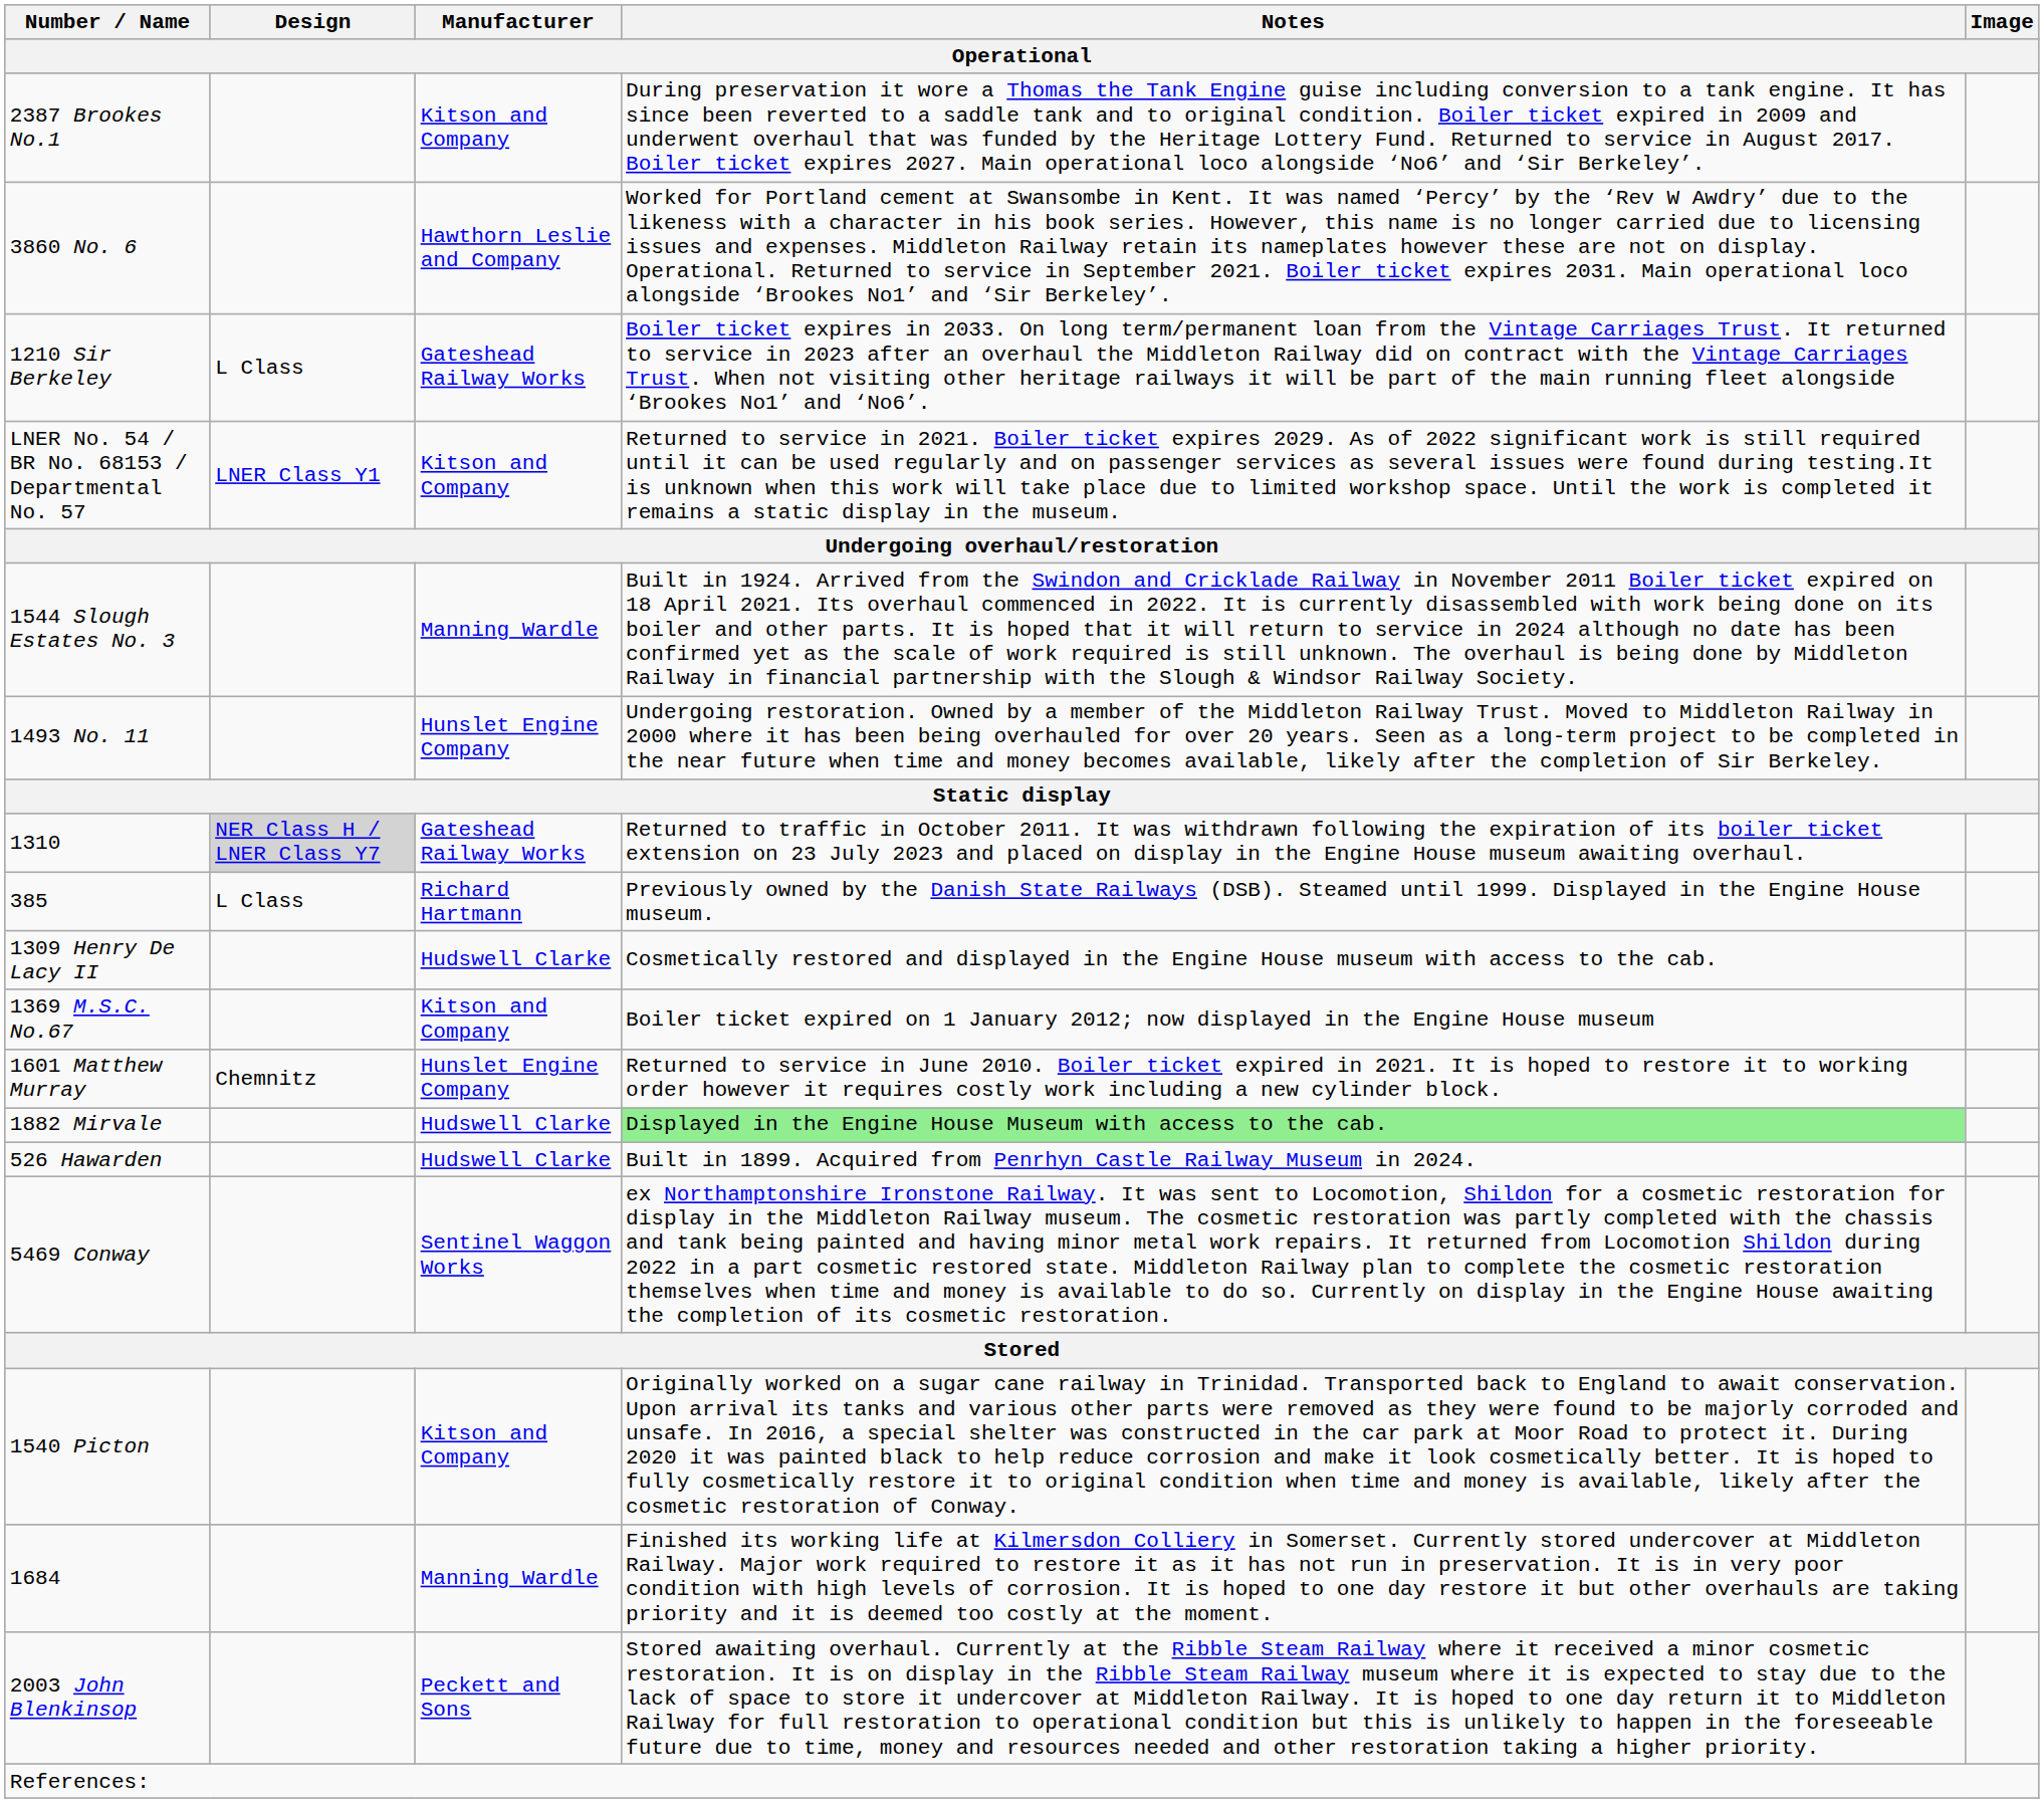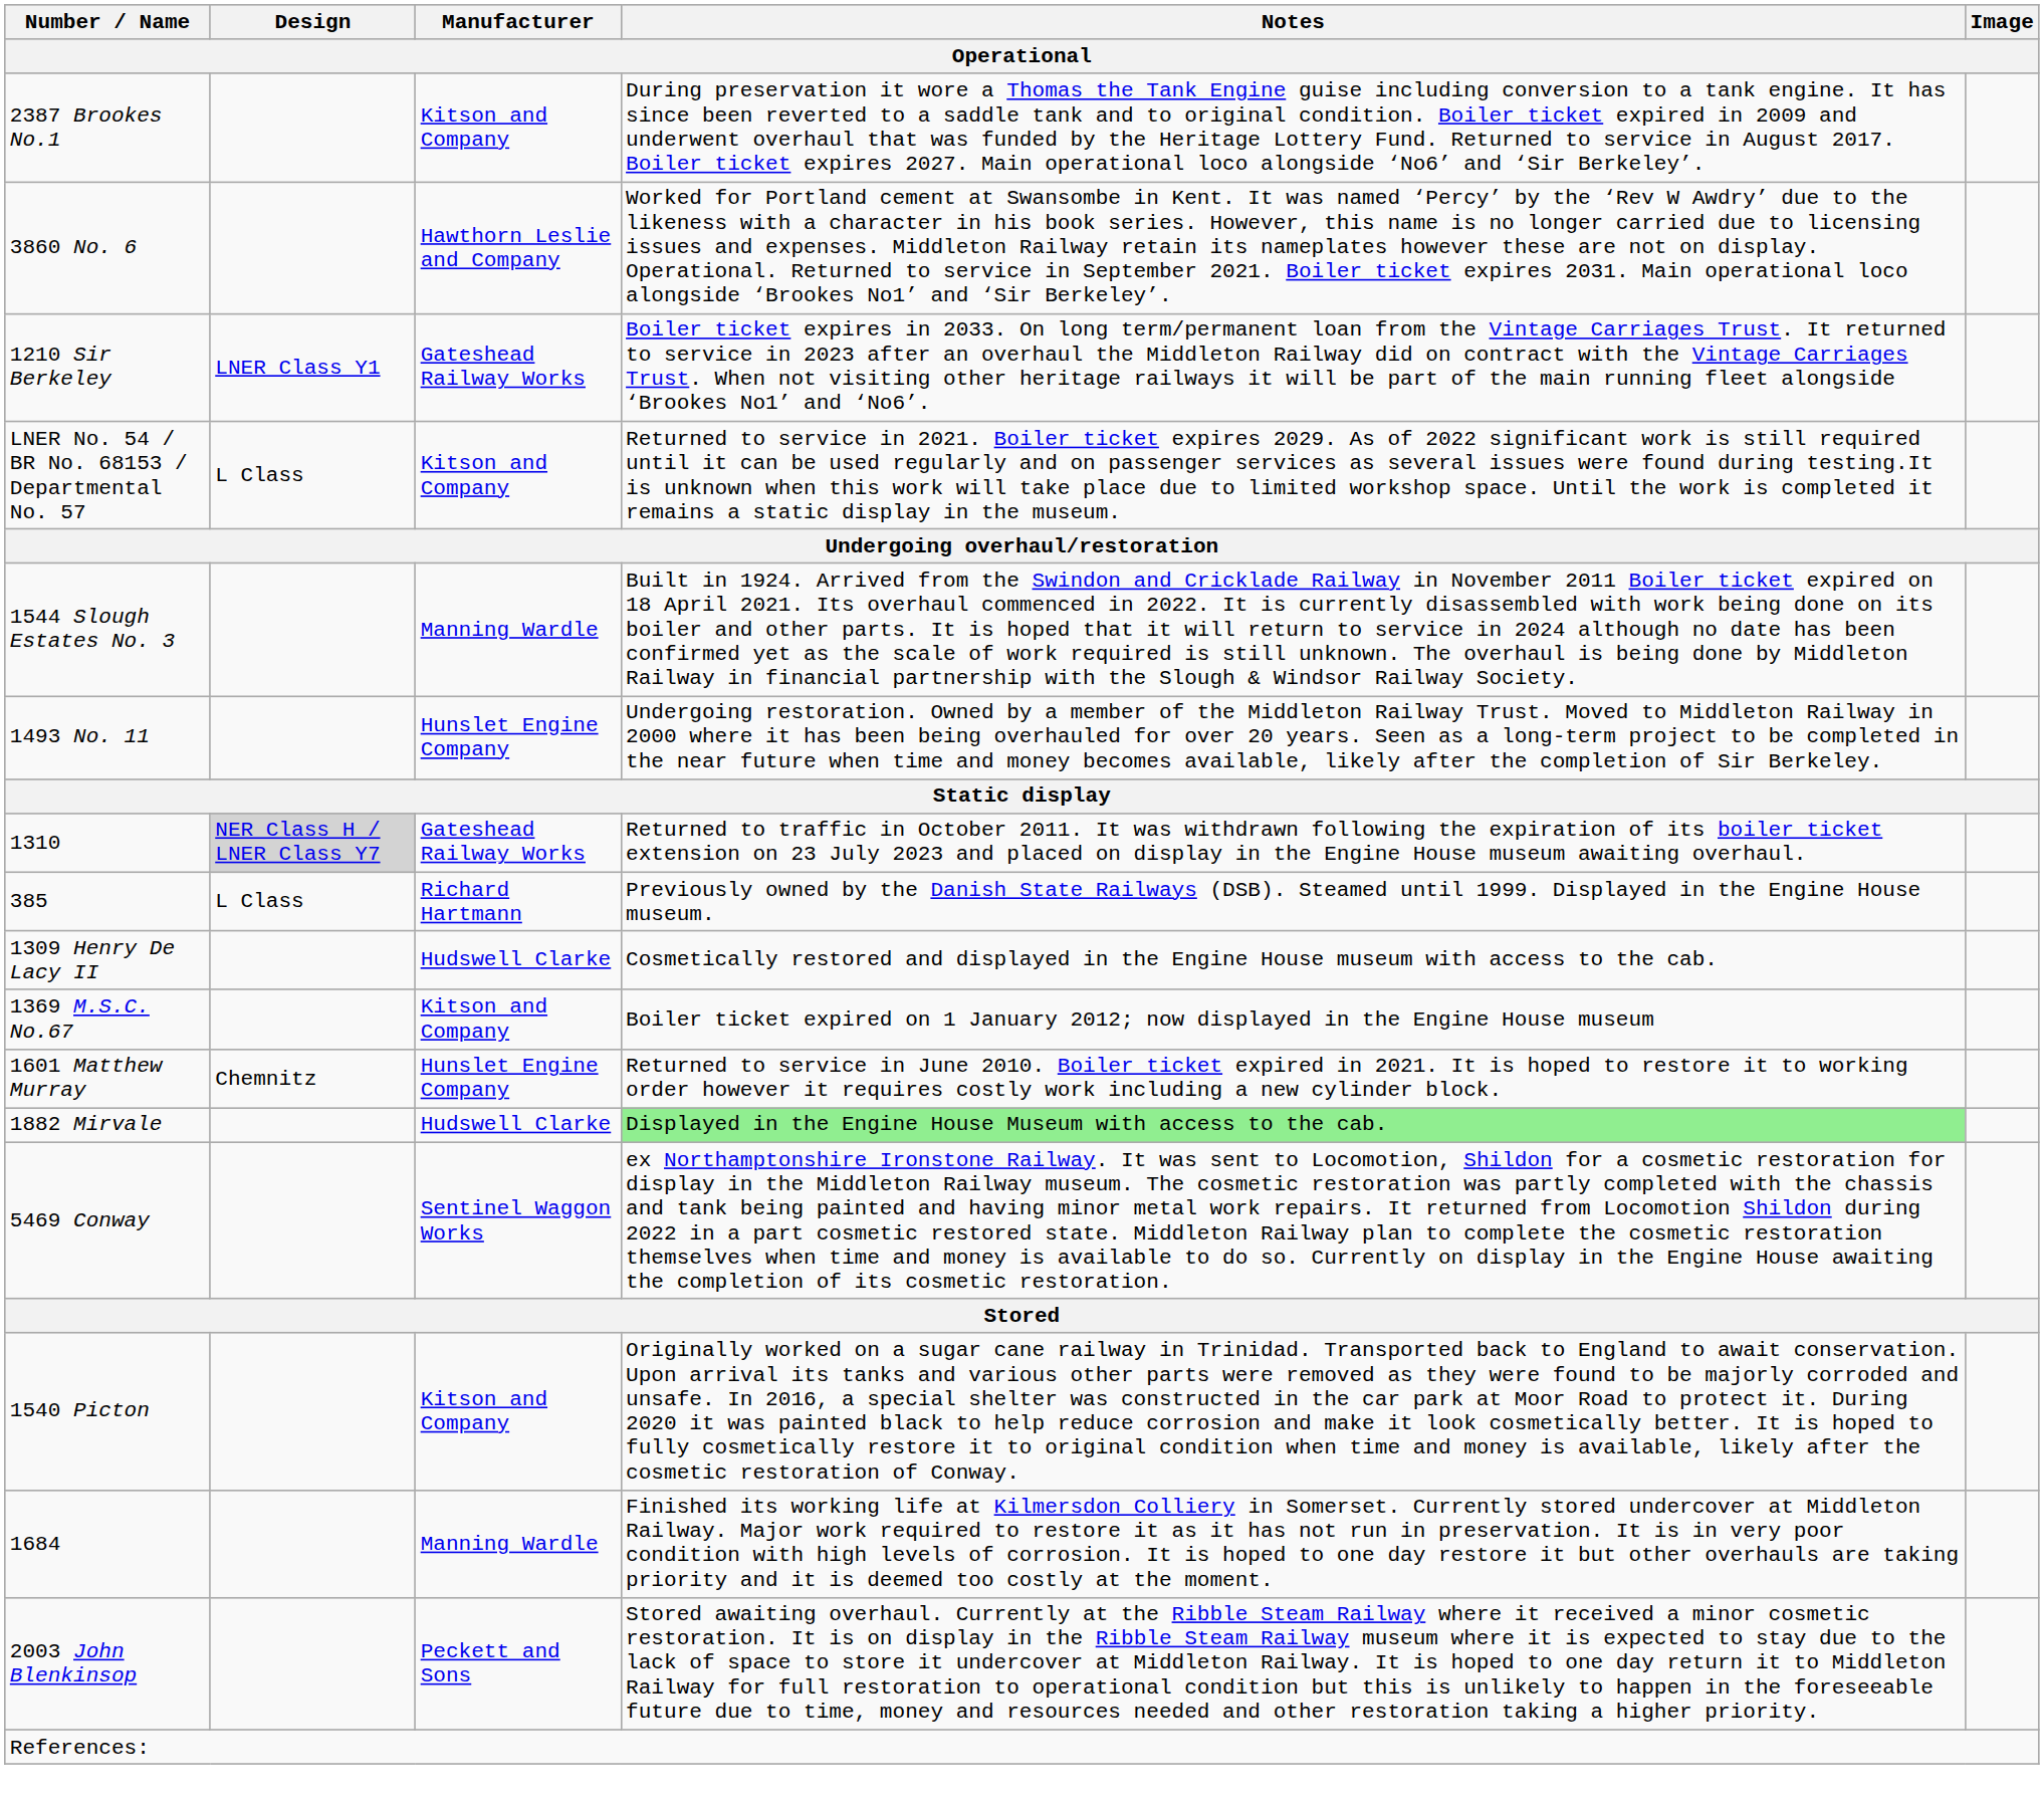1210 Sir Berkeley | Design: L Class -> LNER Class Y1
LNER No. 54 / BR No. 68153 / Departmental No. 57 | Design: LNER Class Y1 -> L Class
- row: 526 Hawarden | Hudswell Clarke | Built in 1899. Acquired from Penrhyn Castle Railway Museum in 2024.
